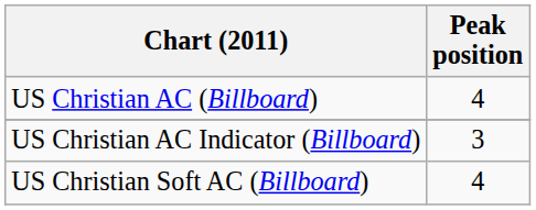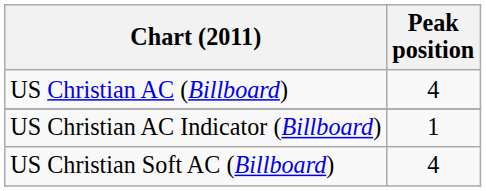US Christian AC Indicator (Billboard) | Peak position: 3 -> 1
